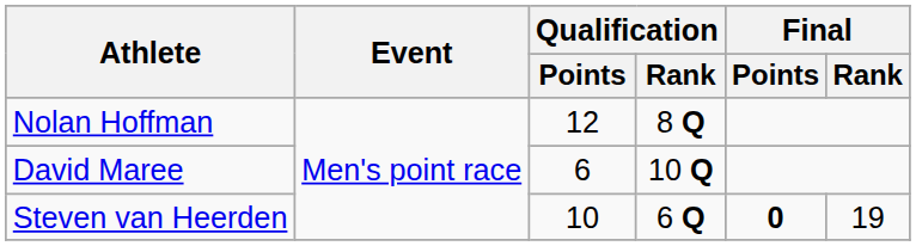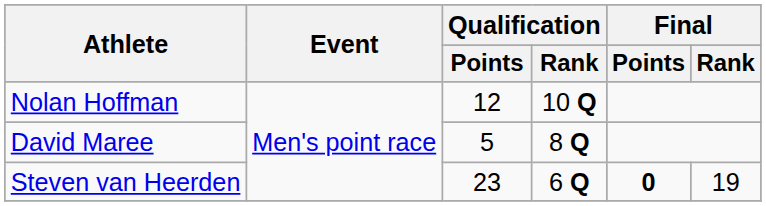Nolan Hoffman | Qualification / Rank: 8 Q -> 10 Q
David Maree | Qualification / Points: 6 -> 5
David Maree | Qualification / Rank: 10 Q -> 8 Q
Steven van Heerden | Qualification / Points: 10 -> 23
